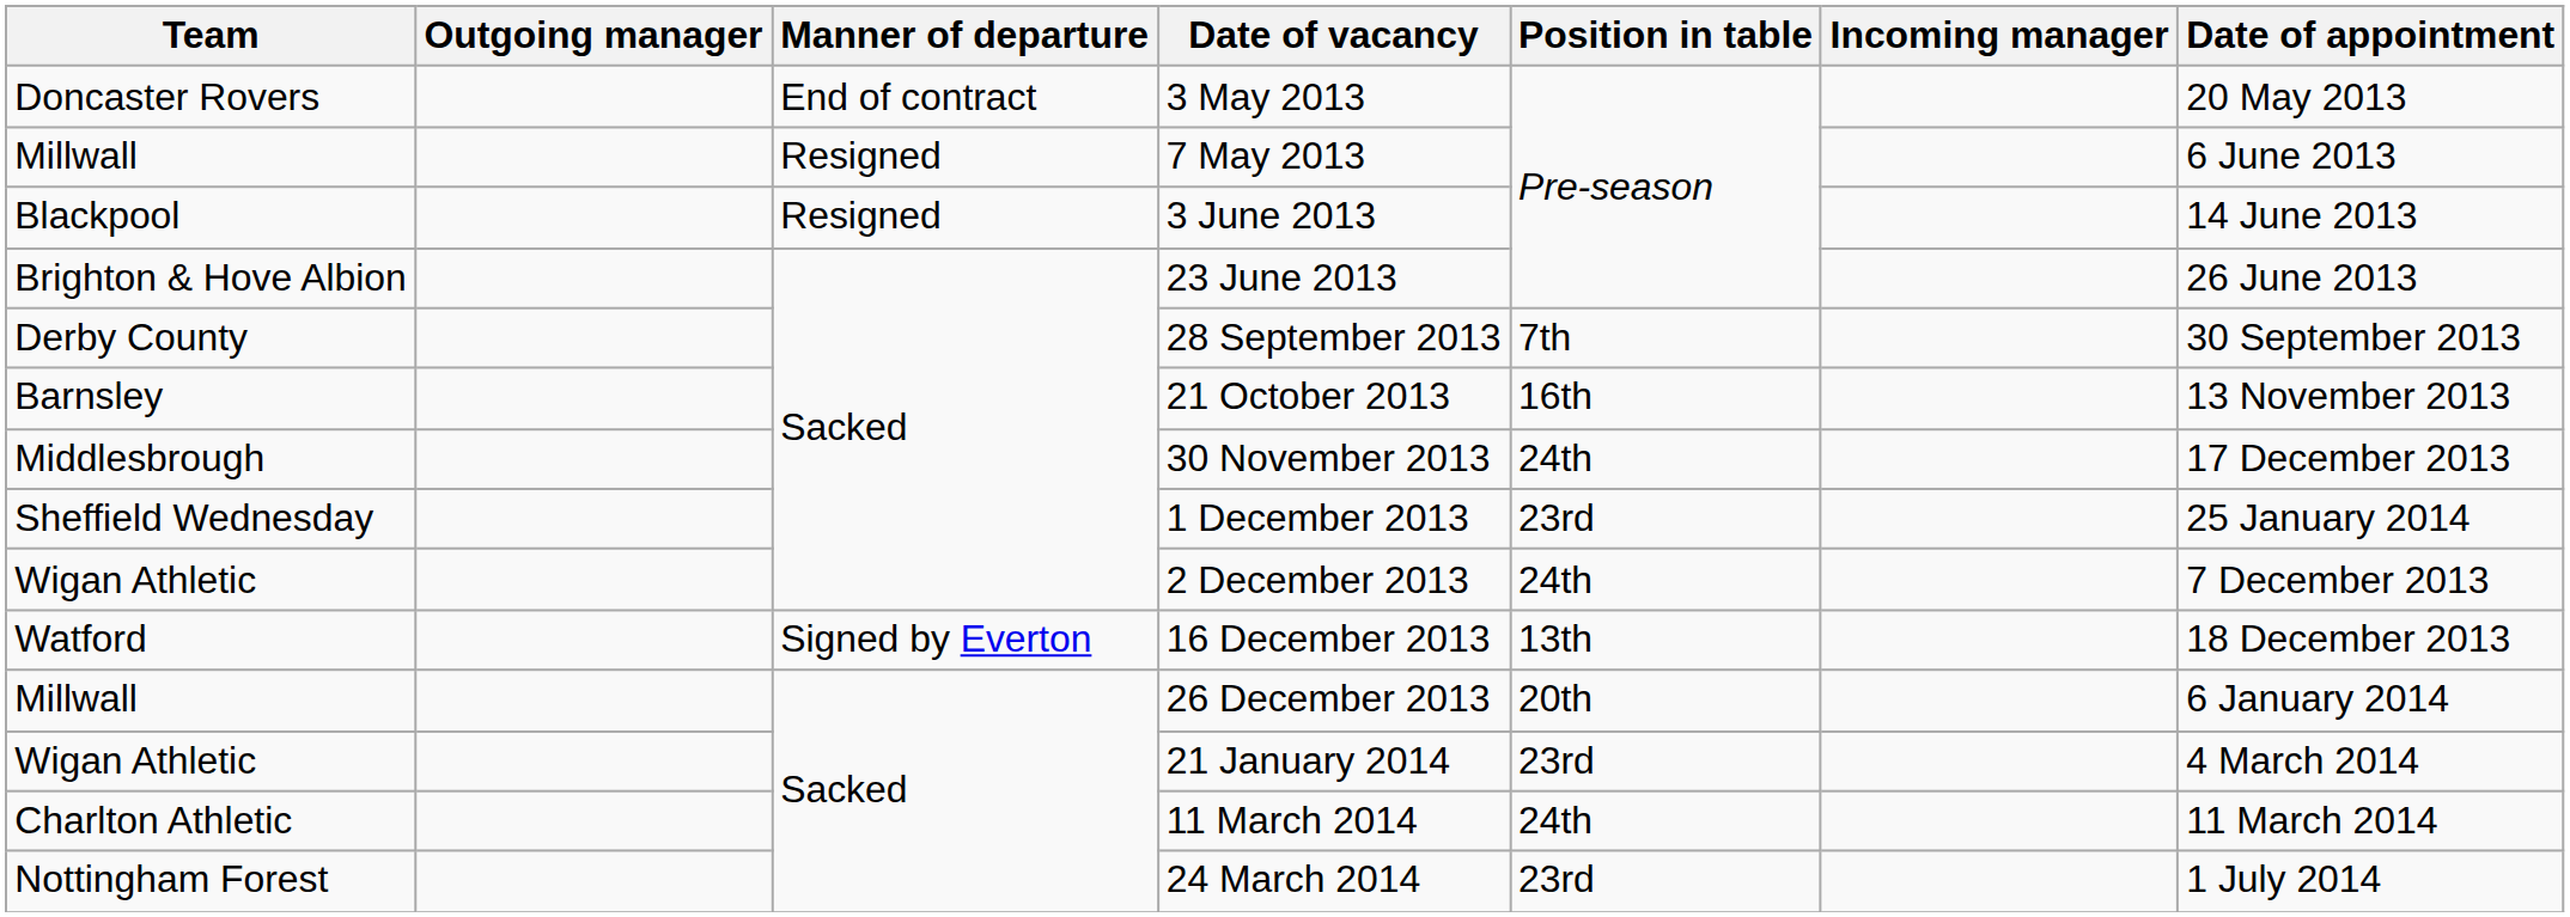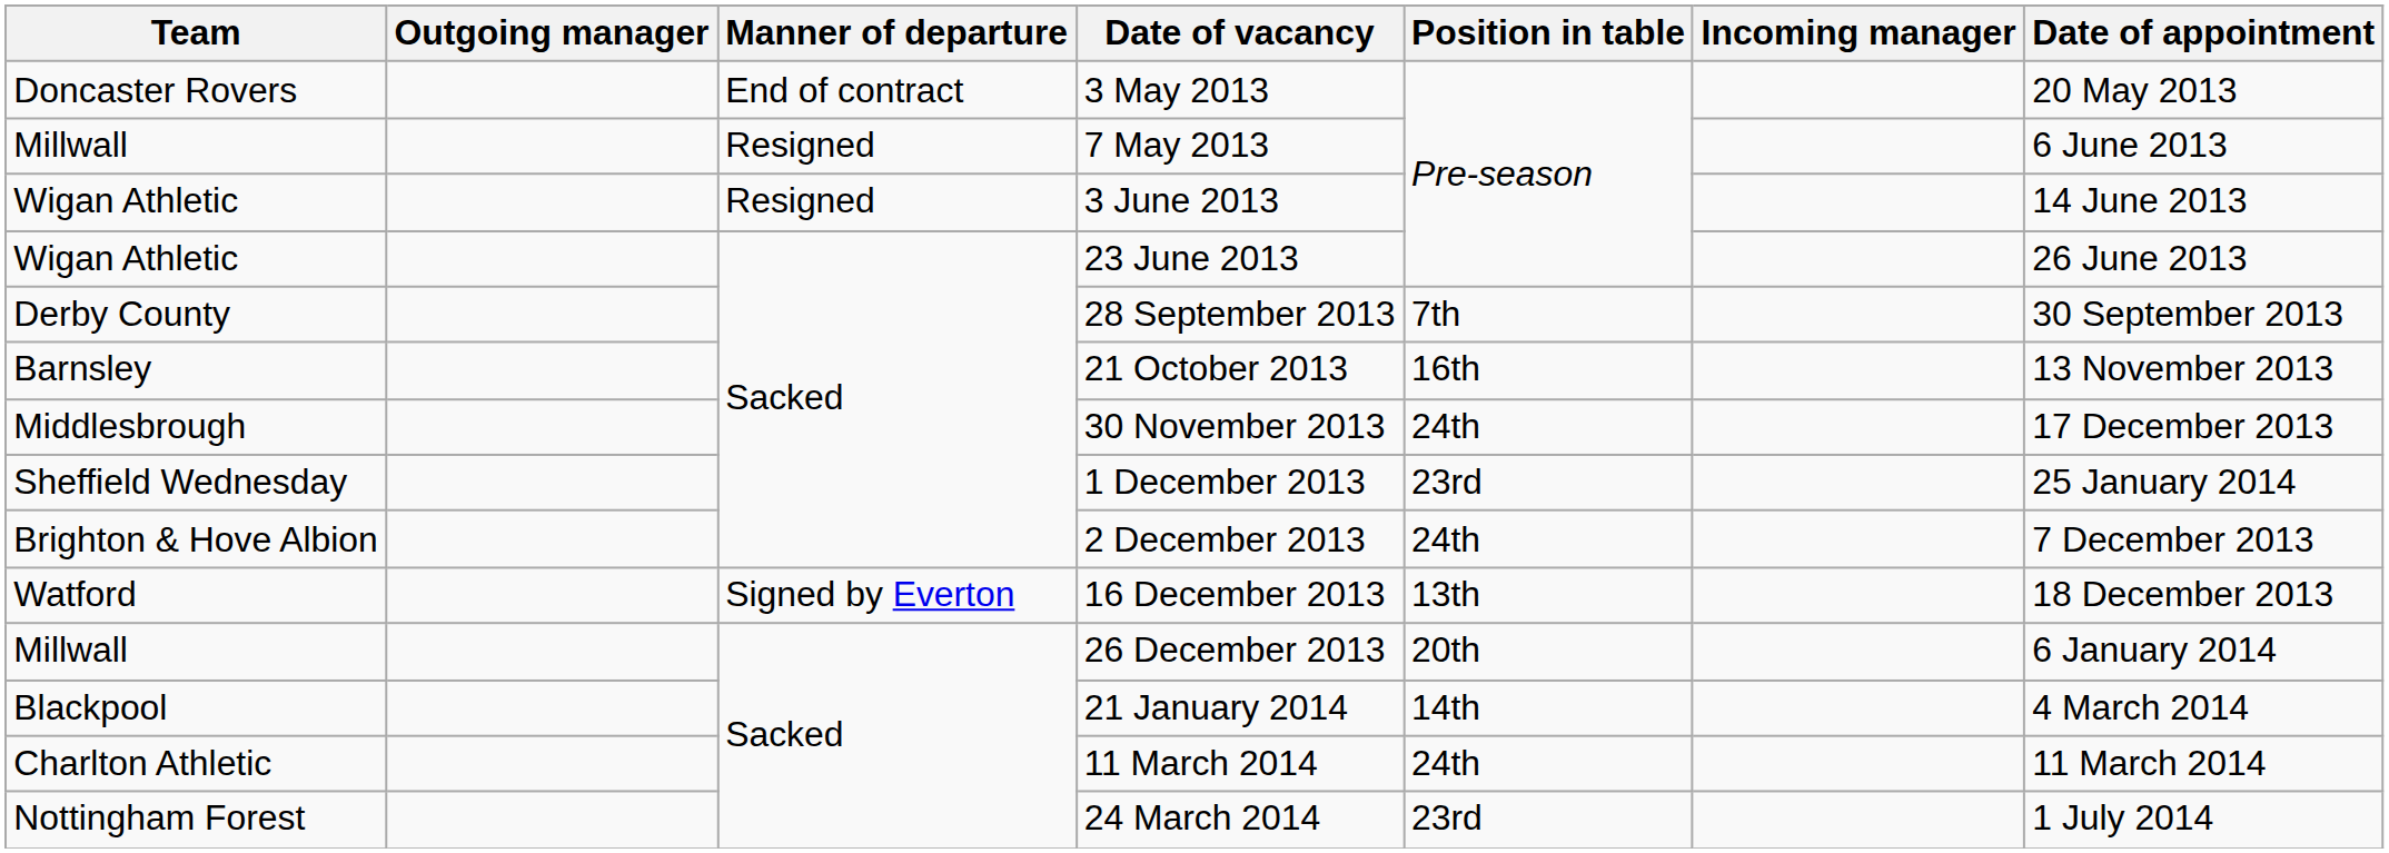3 June 2013 | Team: Blackpool -> Wigan Athletic
23 June 2013 | Team: Brighton & Hove Albion -> Wigan Athletic
2 December 2013 | Team: Wigan Athletic -> Brighton & Hove Albion
21 January 2014 | Team: Wigan Athletic -> Blackpool
21 January 2014 | Position in table: 23rd -> 14th
